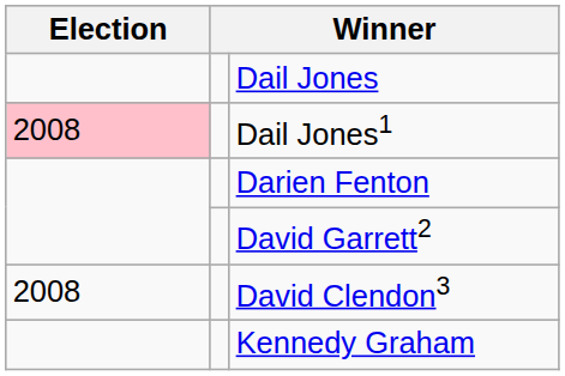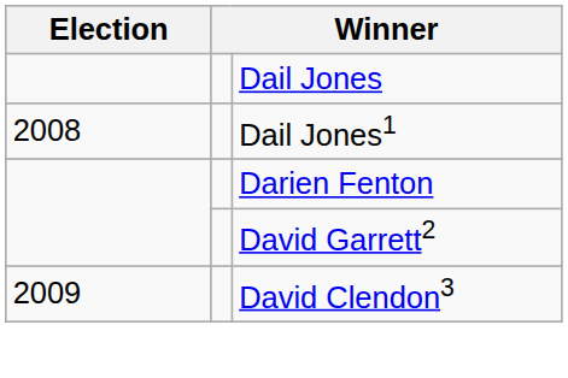Dail Jones1 | Election: pink background -> no background
David Clendon3 | Election: 2008 -> 2009
- row: Kennedy Graham
